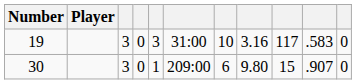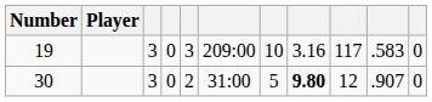19 | column 6: 31:00 -> 209:00
30 | column 5: 1 -> 2
30 | column 6: 209:00 -> 31:00
30 | column 7: 6 -> 5
30 | column 8: normal -> bold
30 | column 9: 15 -> 12
